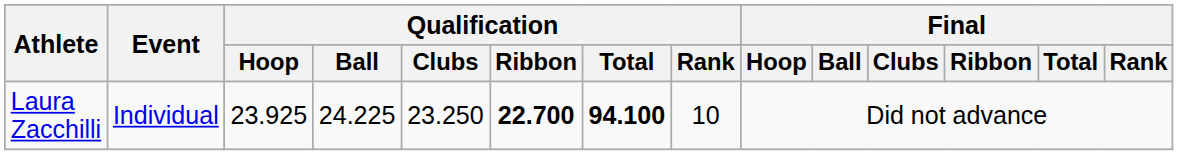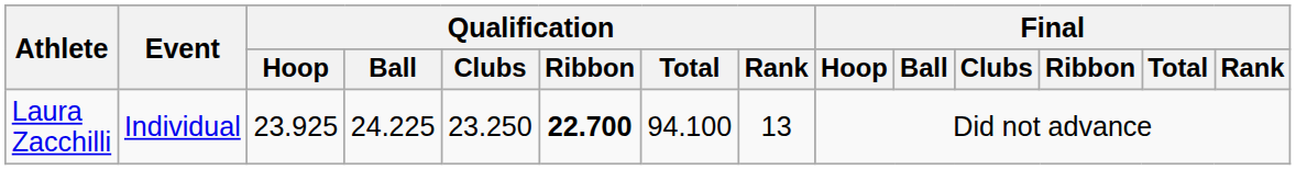Laura Zacchilli | Qualification / Total: bold -> normal
Laura Zacchilli | Qualification / Rank: 10 -> 13
